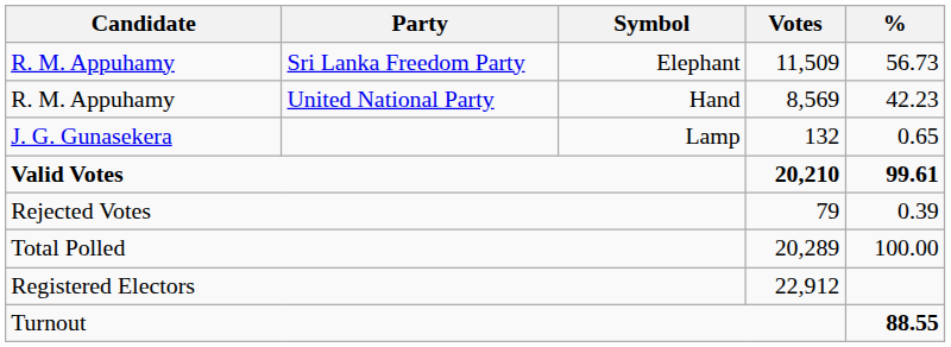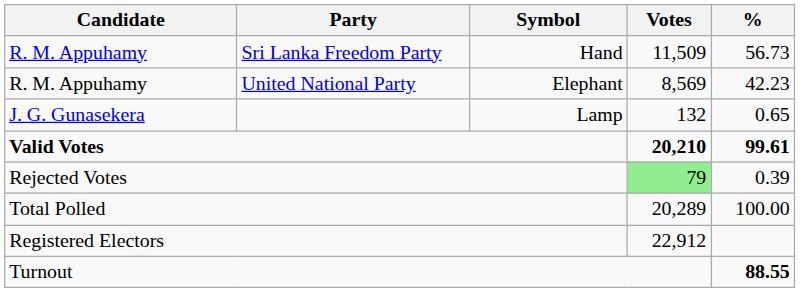Sri Lanka Freedom Party | Symbol: Elephant -> Hand
United National Party | Symbol: Hand -> Elephant
Rejected Votes | Votes: no background -> lightgreen background
